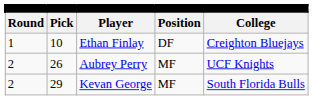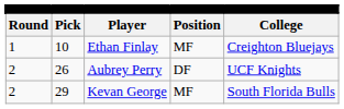Ethan Finlay | column 4: DF -> MF
Aubrey Perry | column 4: MF -> DF
